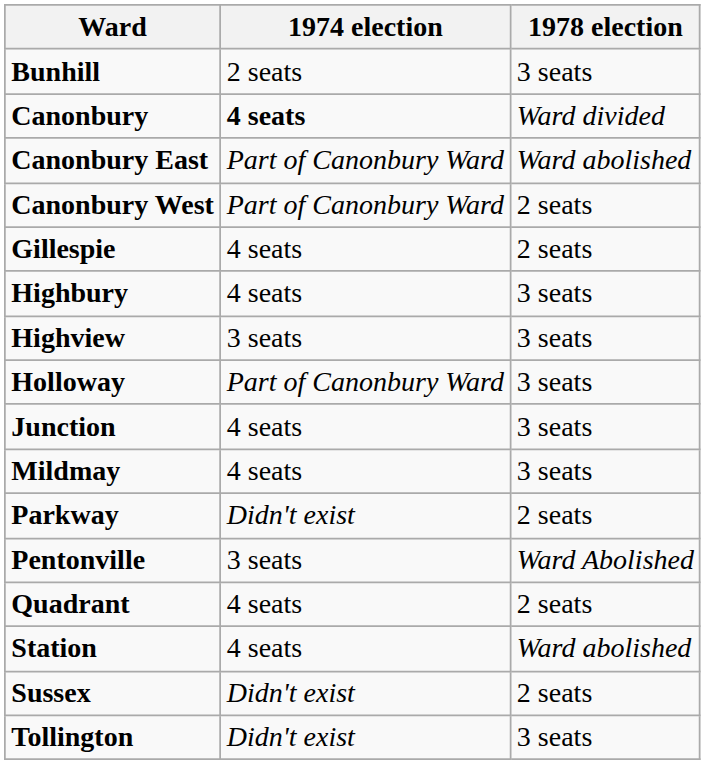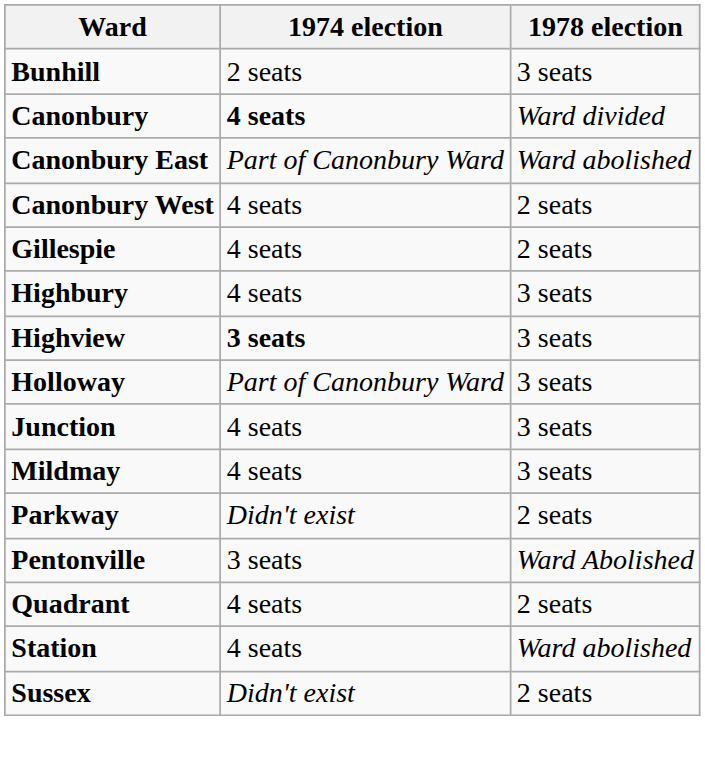Canonbury West | 1974 election: Part of Canonbury Ward -> 4 seats
Highview | 1974 election: normal -> bold
- row: Tollington | Didn't exist | 3 seats
